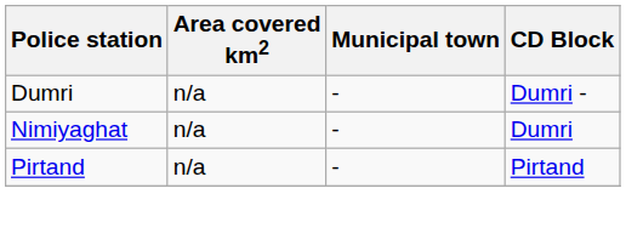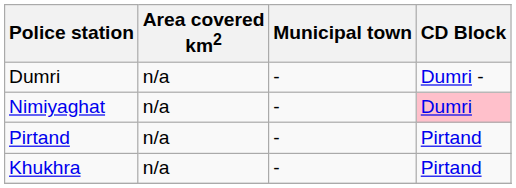Nimiyaghat | CD Block: no background -> pink background
+ row: Khukhra | n/a | - | Pirtand
